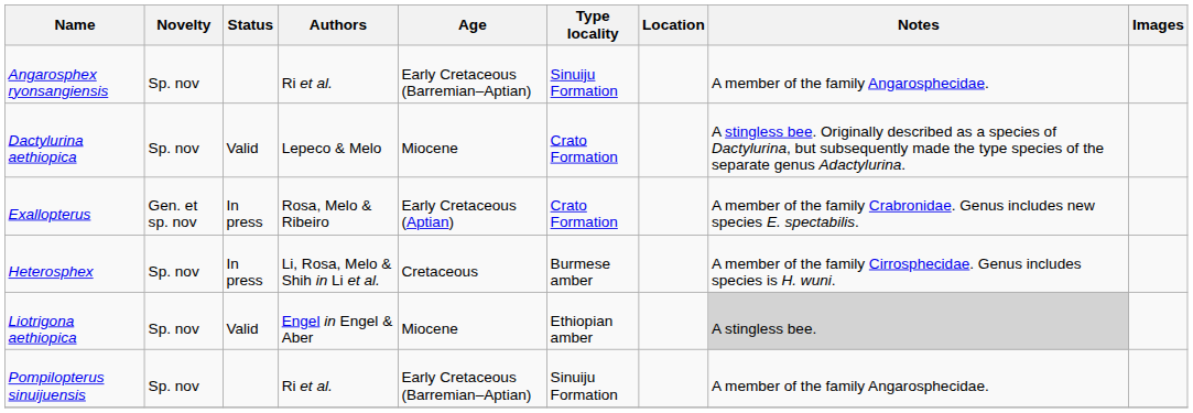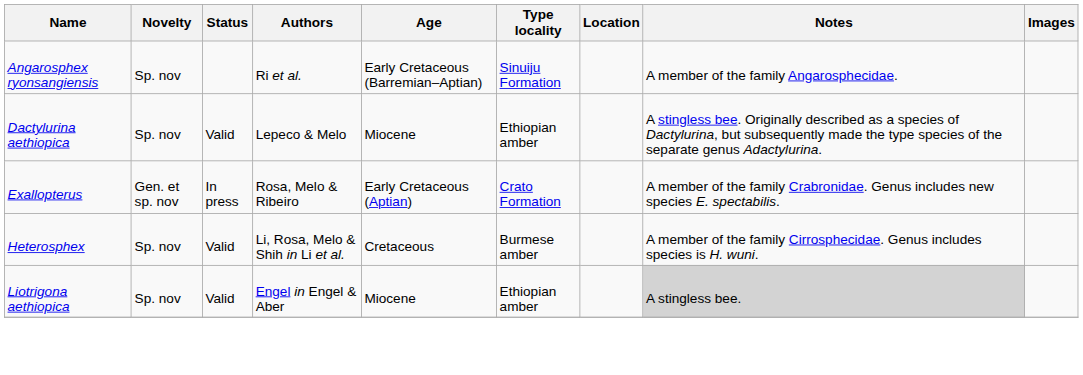Dactylurina aethiopica | Type locality: Crato Formation -> Ethiopian amber
Heterosphex | Status: In press -> Valid
- row: Pompilopterus sinuijuensis | Sp. nov | Ri et al. | Early Cretaceous (Barremian–Aptian) | Sinuiju Formation | A member of the family Angarosphecidae.
